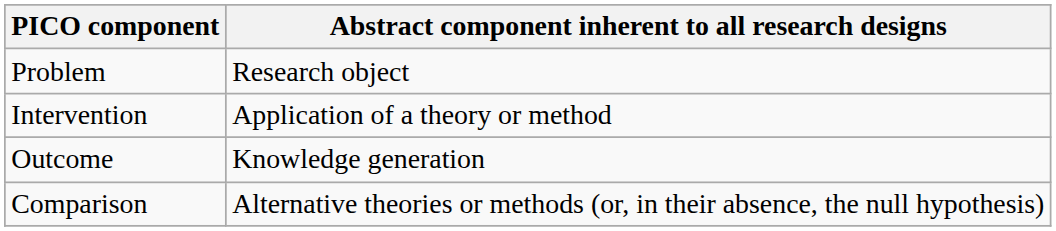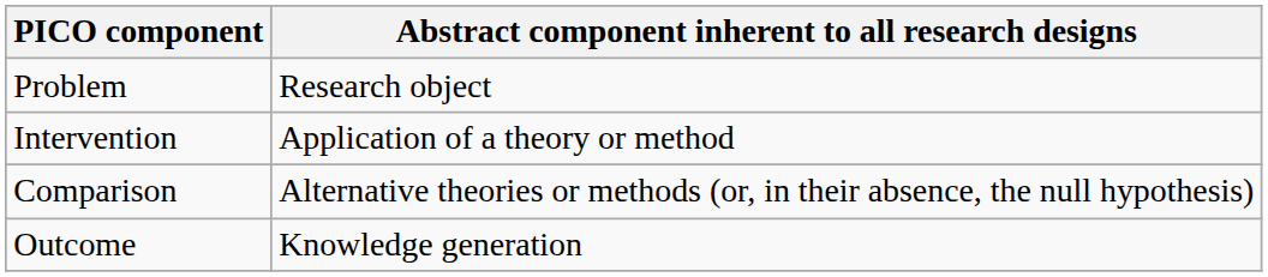rows swapped: Comparison <-> Outcome
